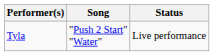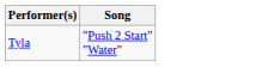- column: Status | Live performance
